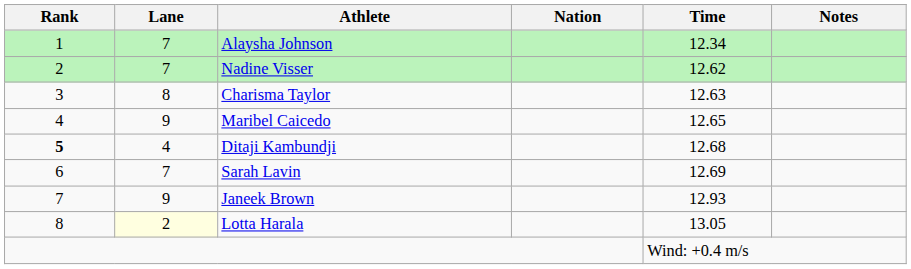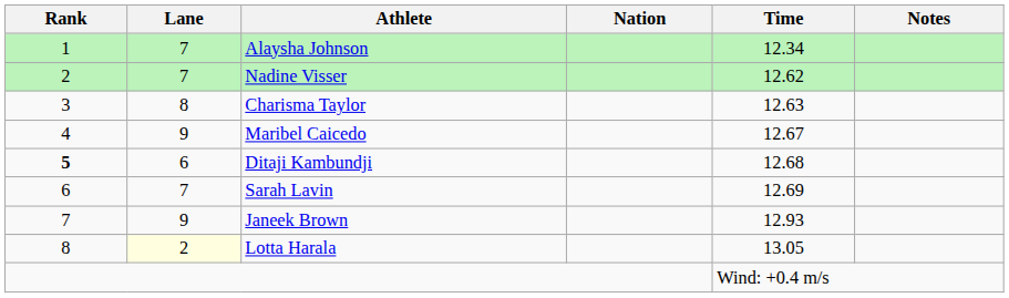Maribel Caicedo | Time: 12.65 -> 12.67
Ditaji Kambundji | Lane: 4 -> 6
